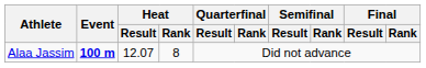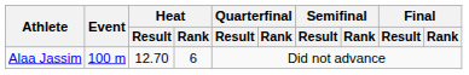Alaa Jassim | Event: bold -> normal
Alaa Jassim | Heat / Result: 12.07 -> 12.70
Alaa Jassim | Heat / Rank: 8 -> 6
